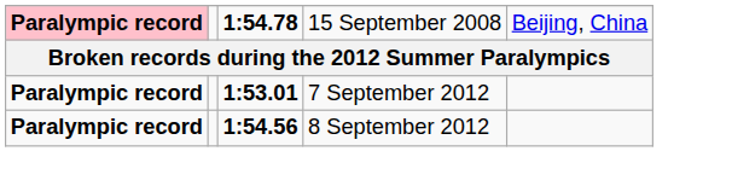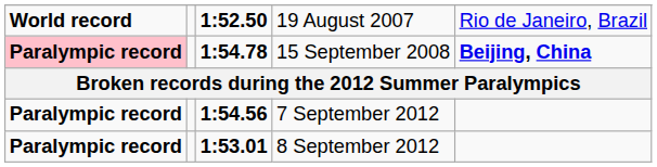+ row: World record | 1:52.50 | 19 August 2007 | Rio de Janeiro, Brazil
15 September 2008 | column 5: normal -> bold
7 September 2012 | column 3: 1:53.01 -> 1:54.56
8 September 2012 | column 3: 1:54.56 -> 1:53.01
